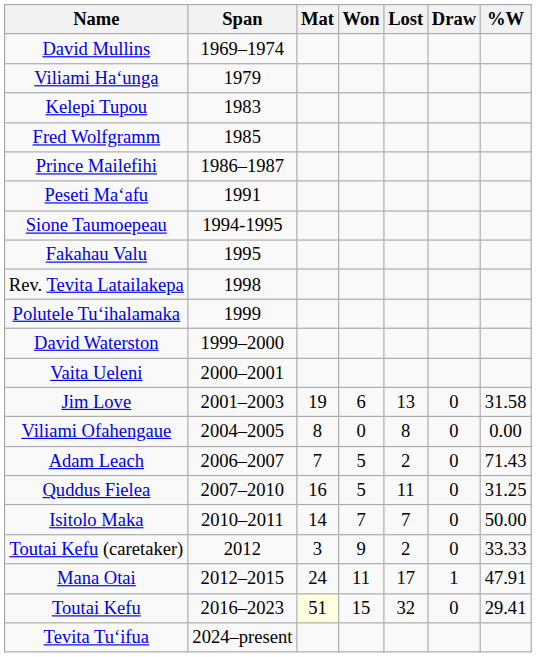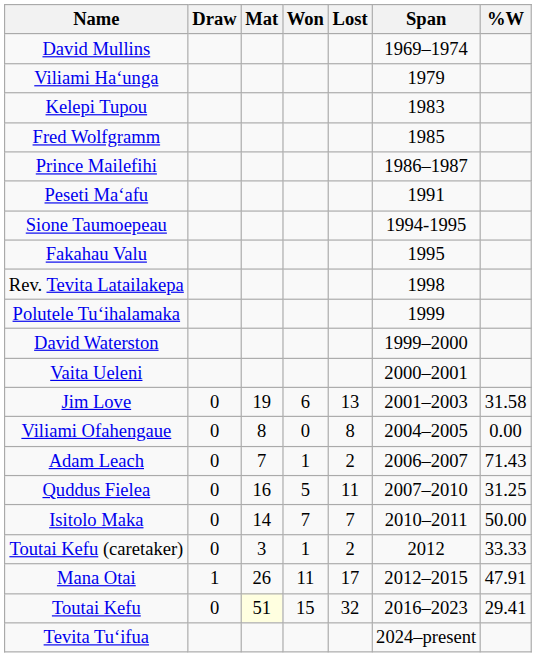columns swapped: Span <-> Draw
Adam Leach | Won: 5 -> 1
Toutai Kefu (caretaker) | Won: 9 -> 1
Mana Otai | Mat: 24 -> 26
